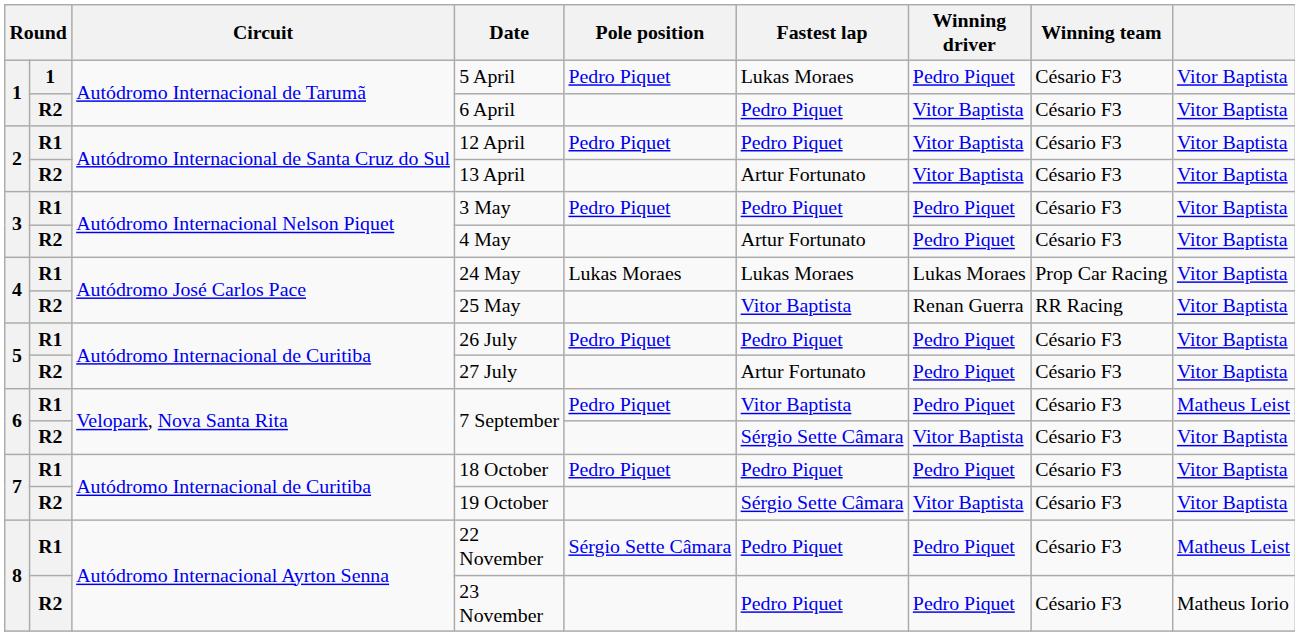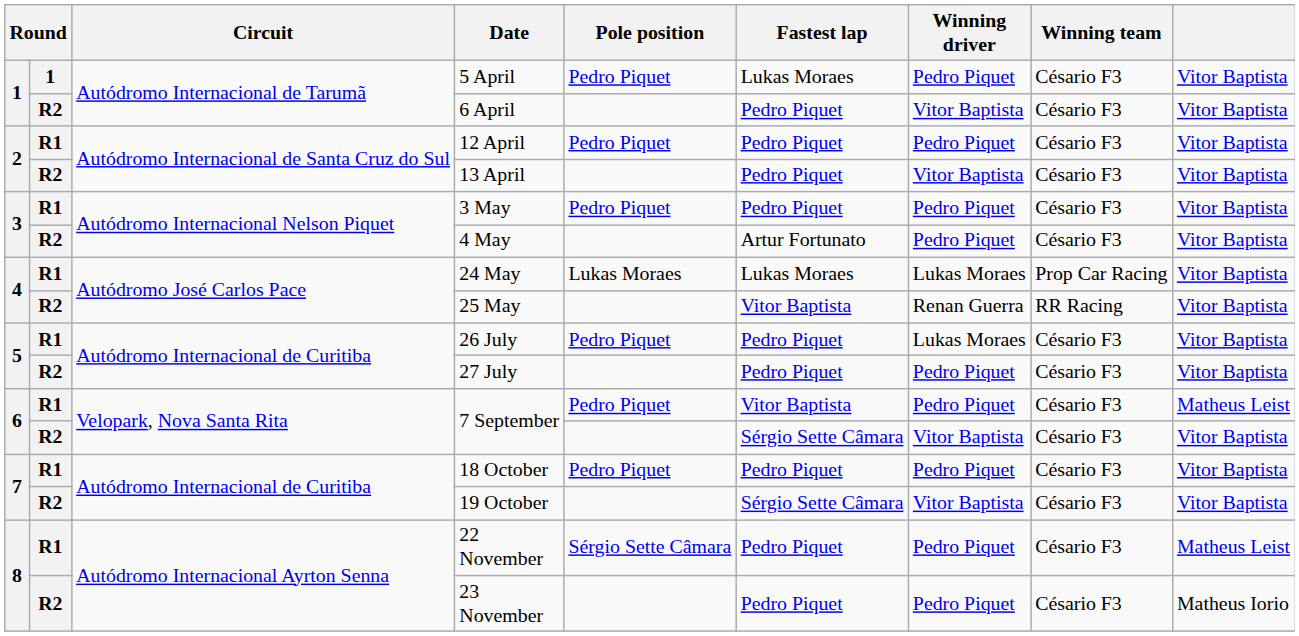12 April | Winning driver: Vitor Baptista -> Pedro Piquet
13 April | Fastest lap: Artur Fortunato -> Pedro Piquet
26 July | Winning driver: Pedro Piquet -> Lukas Moraes
27 July | Fastest lap: Artur Fortunato -> Pedro Piquet
